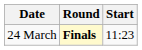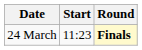columns swapped: Start <-> Round
